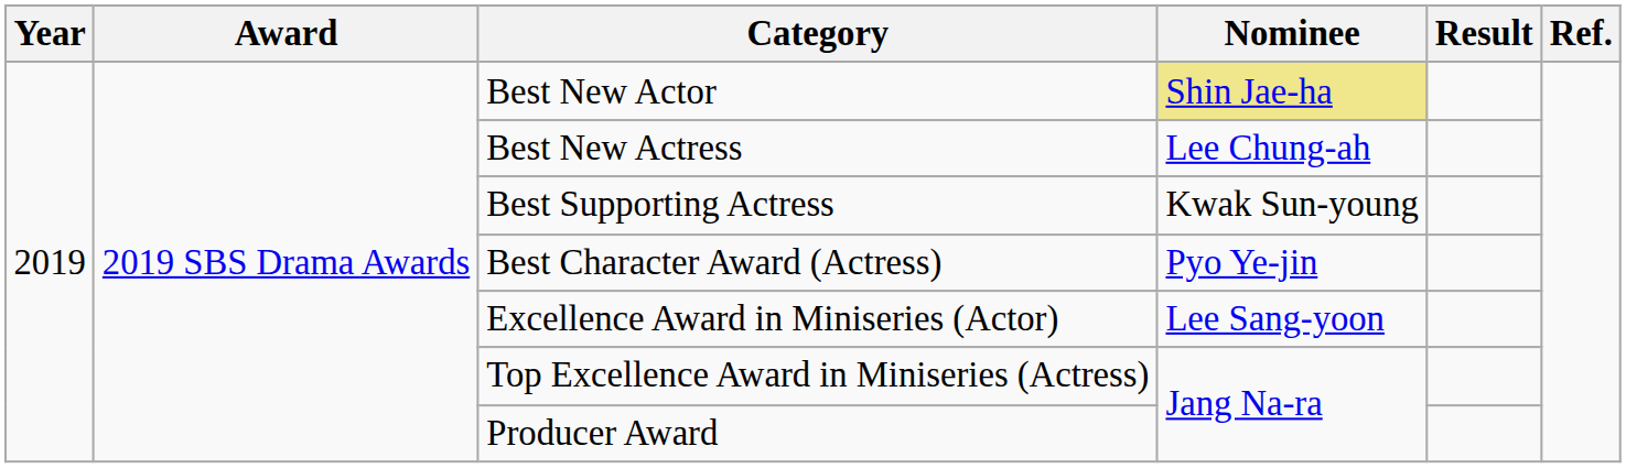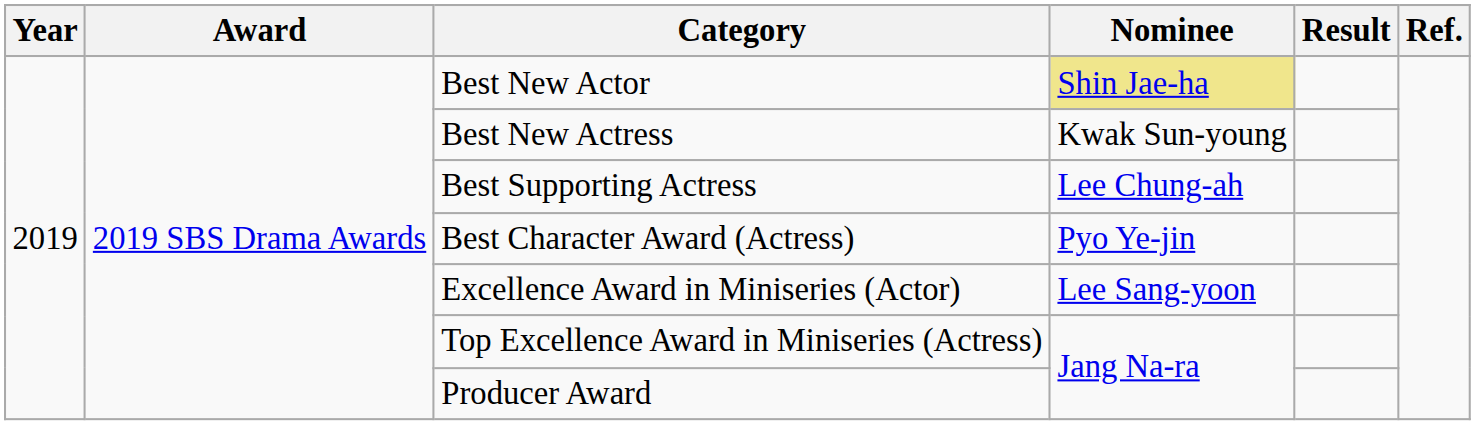Best New Actress | Nominee: Lee Chung-ah -> Kwak Sun-young
Best Supporting Actress | Nominee: Kwak Sun-young -> Lee Chung-ah
